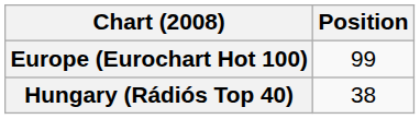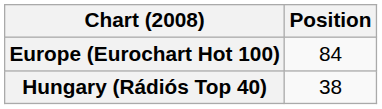Europe (Eurochart Hot 100) | Position: 99 -> 84
